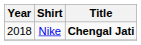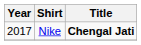Nike | Year: 2018 -> 2017
